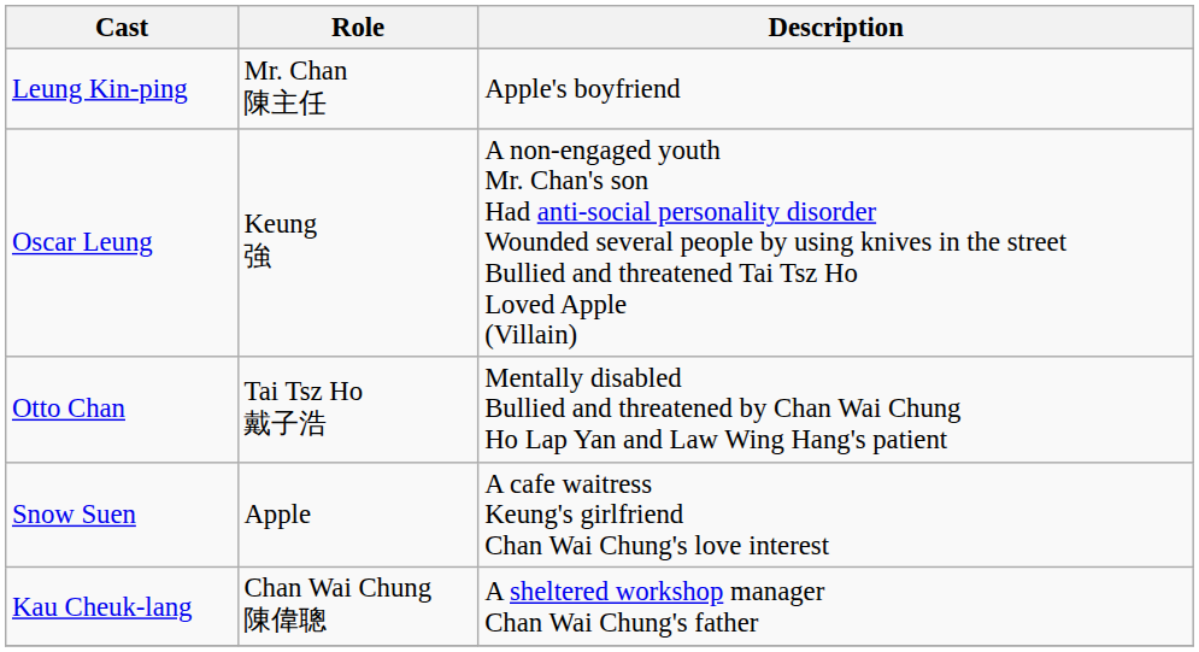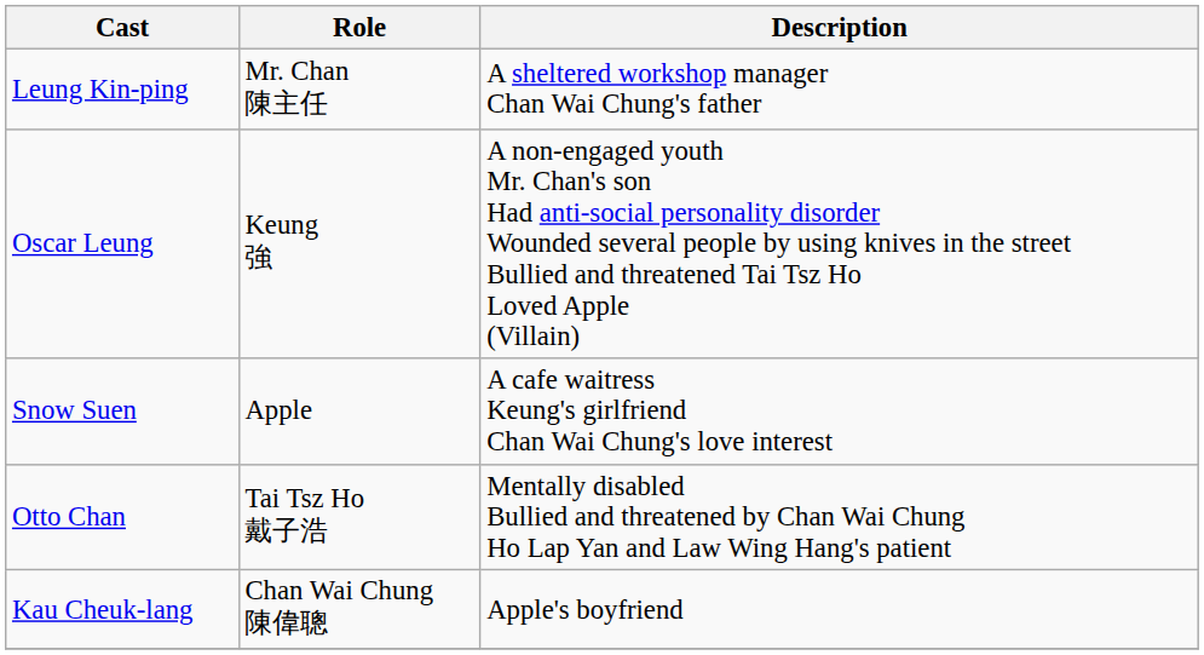Leung Kin-ping | Description: Apple's boyfriend -> A sheltered workshop manager Chan Wai Chung's father
rows swapped: Otto Chan <-> Snow Suen
Kau Cheuk-lang | Description: A sheltered workshop manager Chan Wai Chung's father -> Apple's boyfriend
